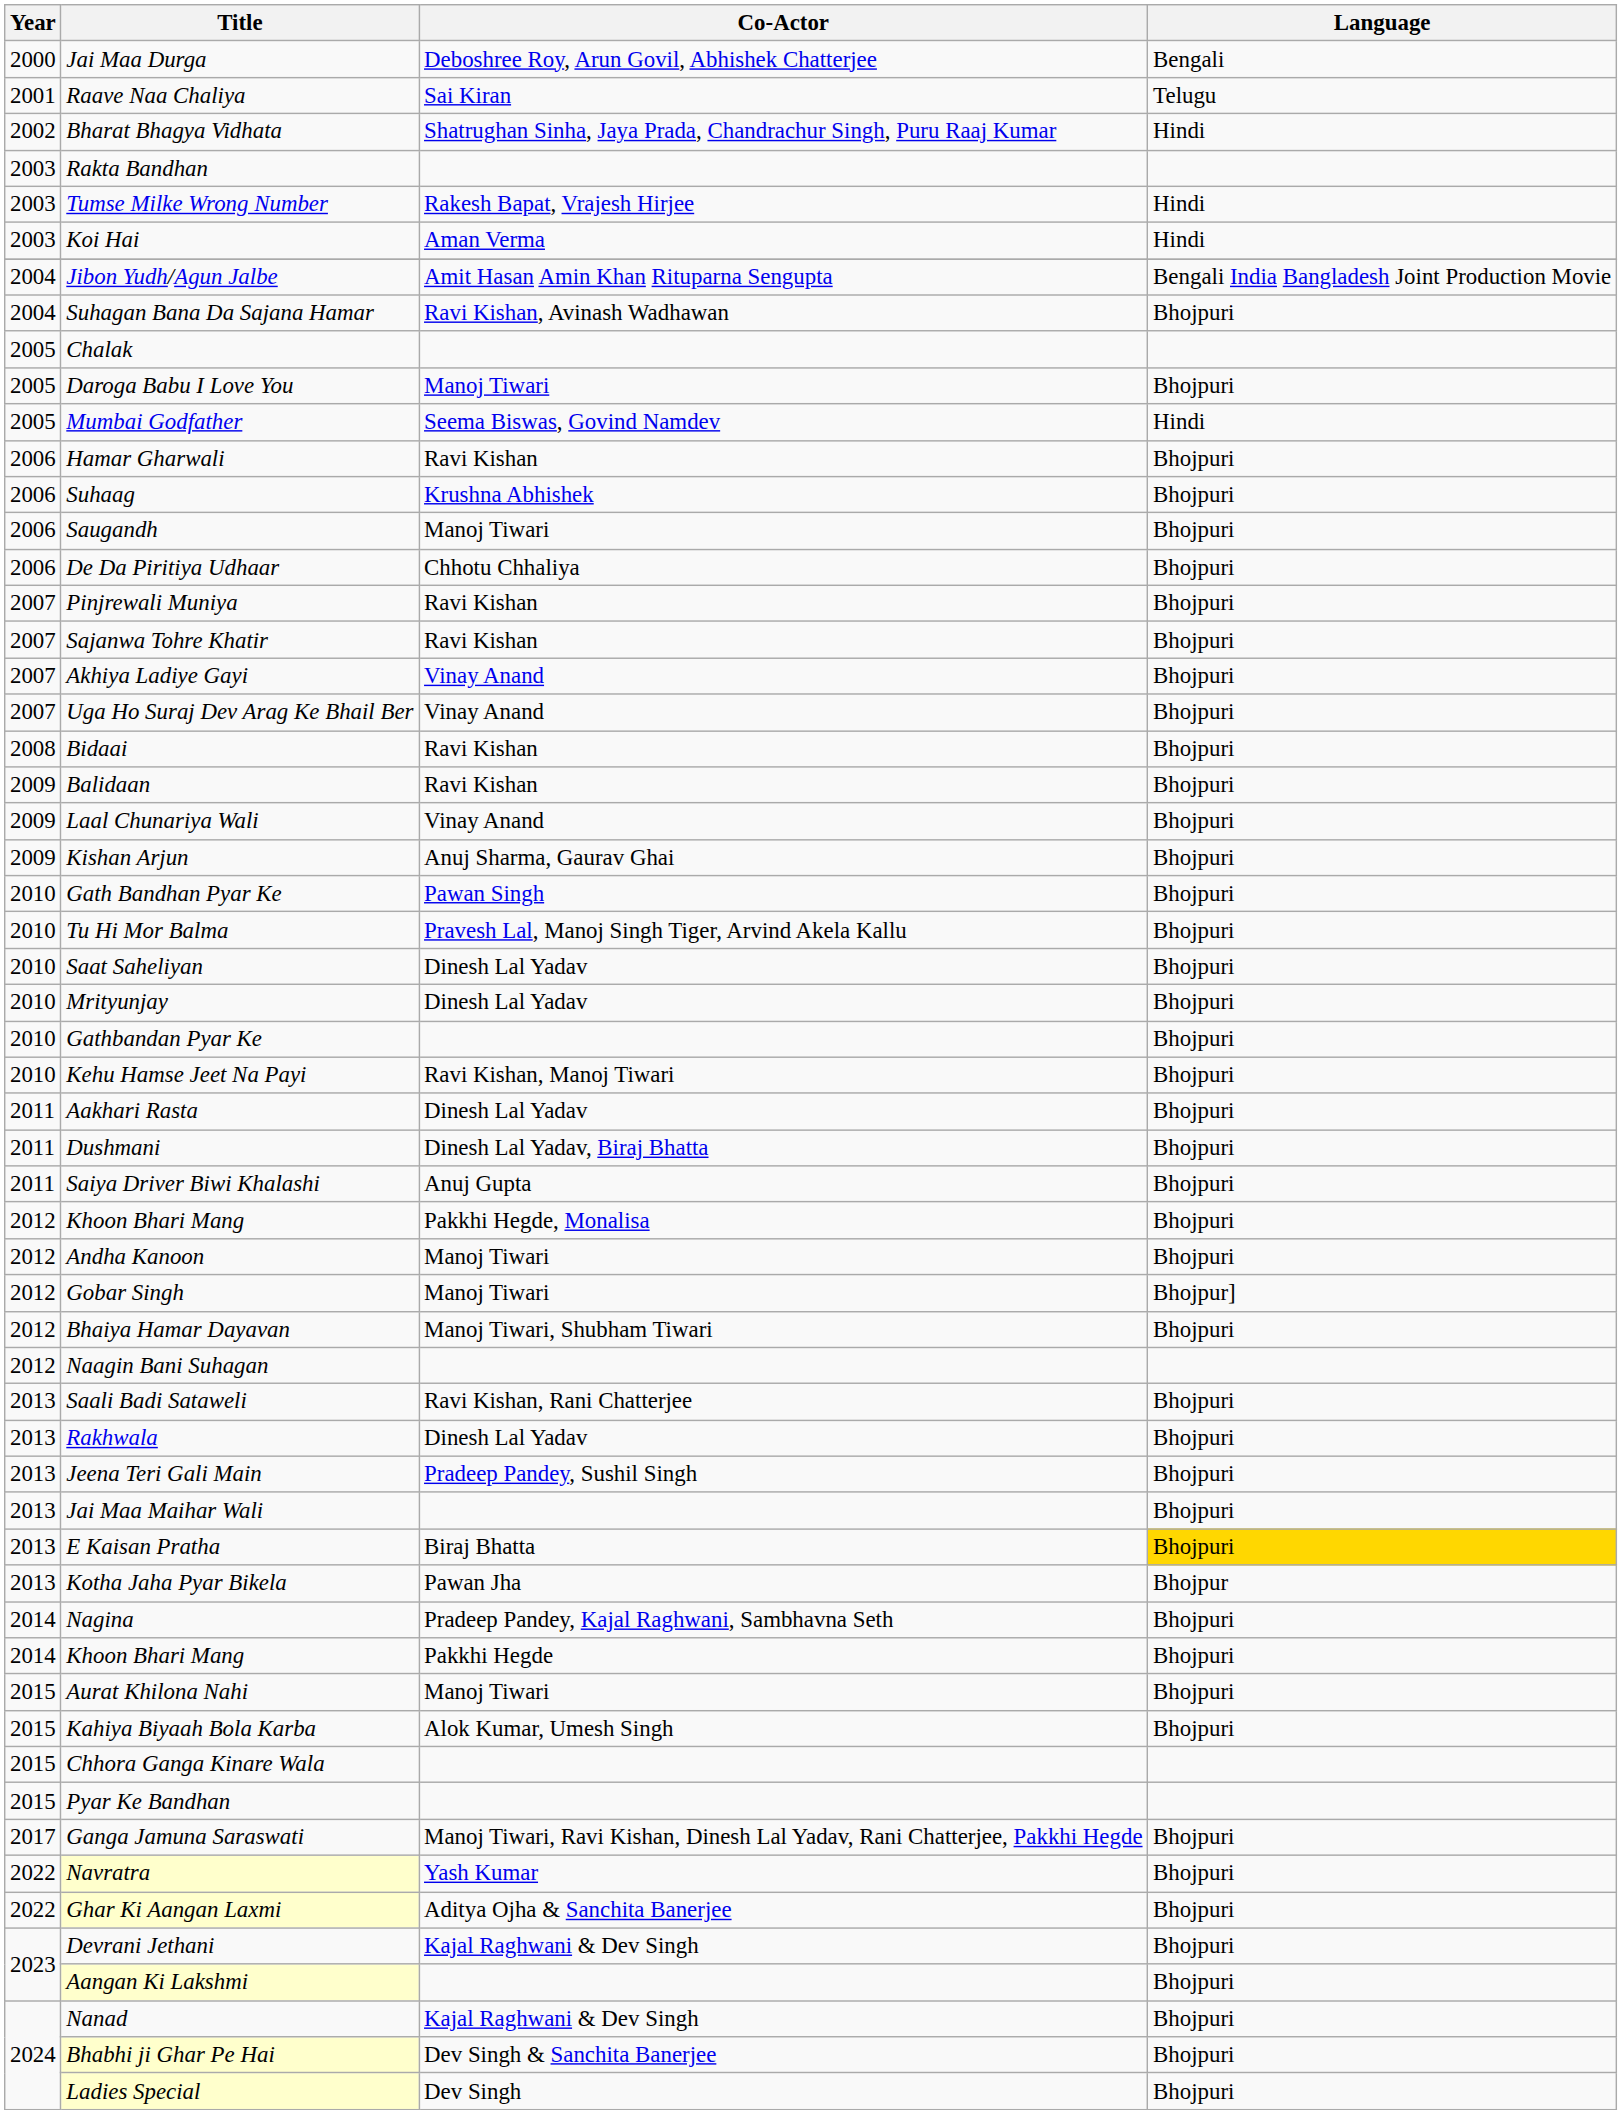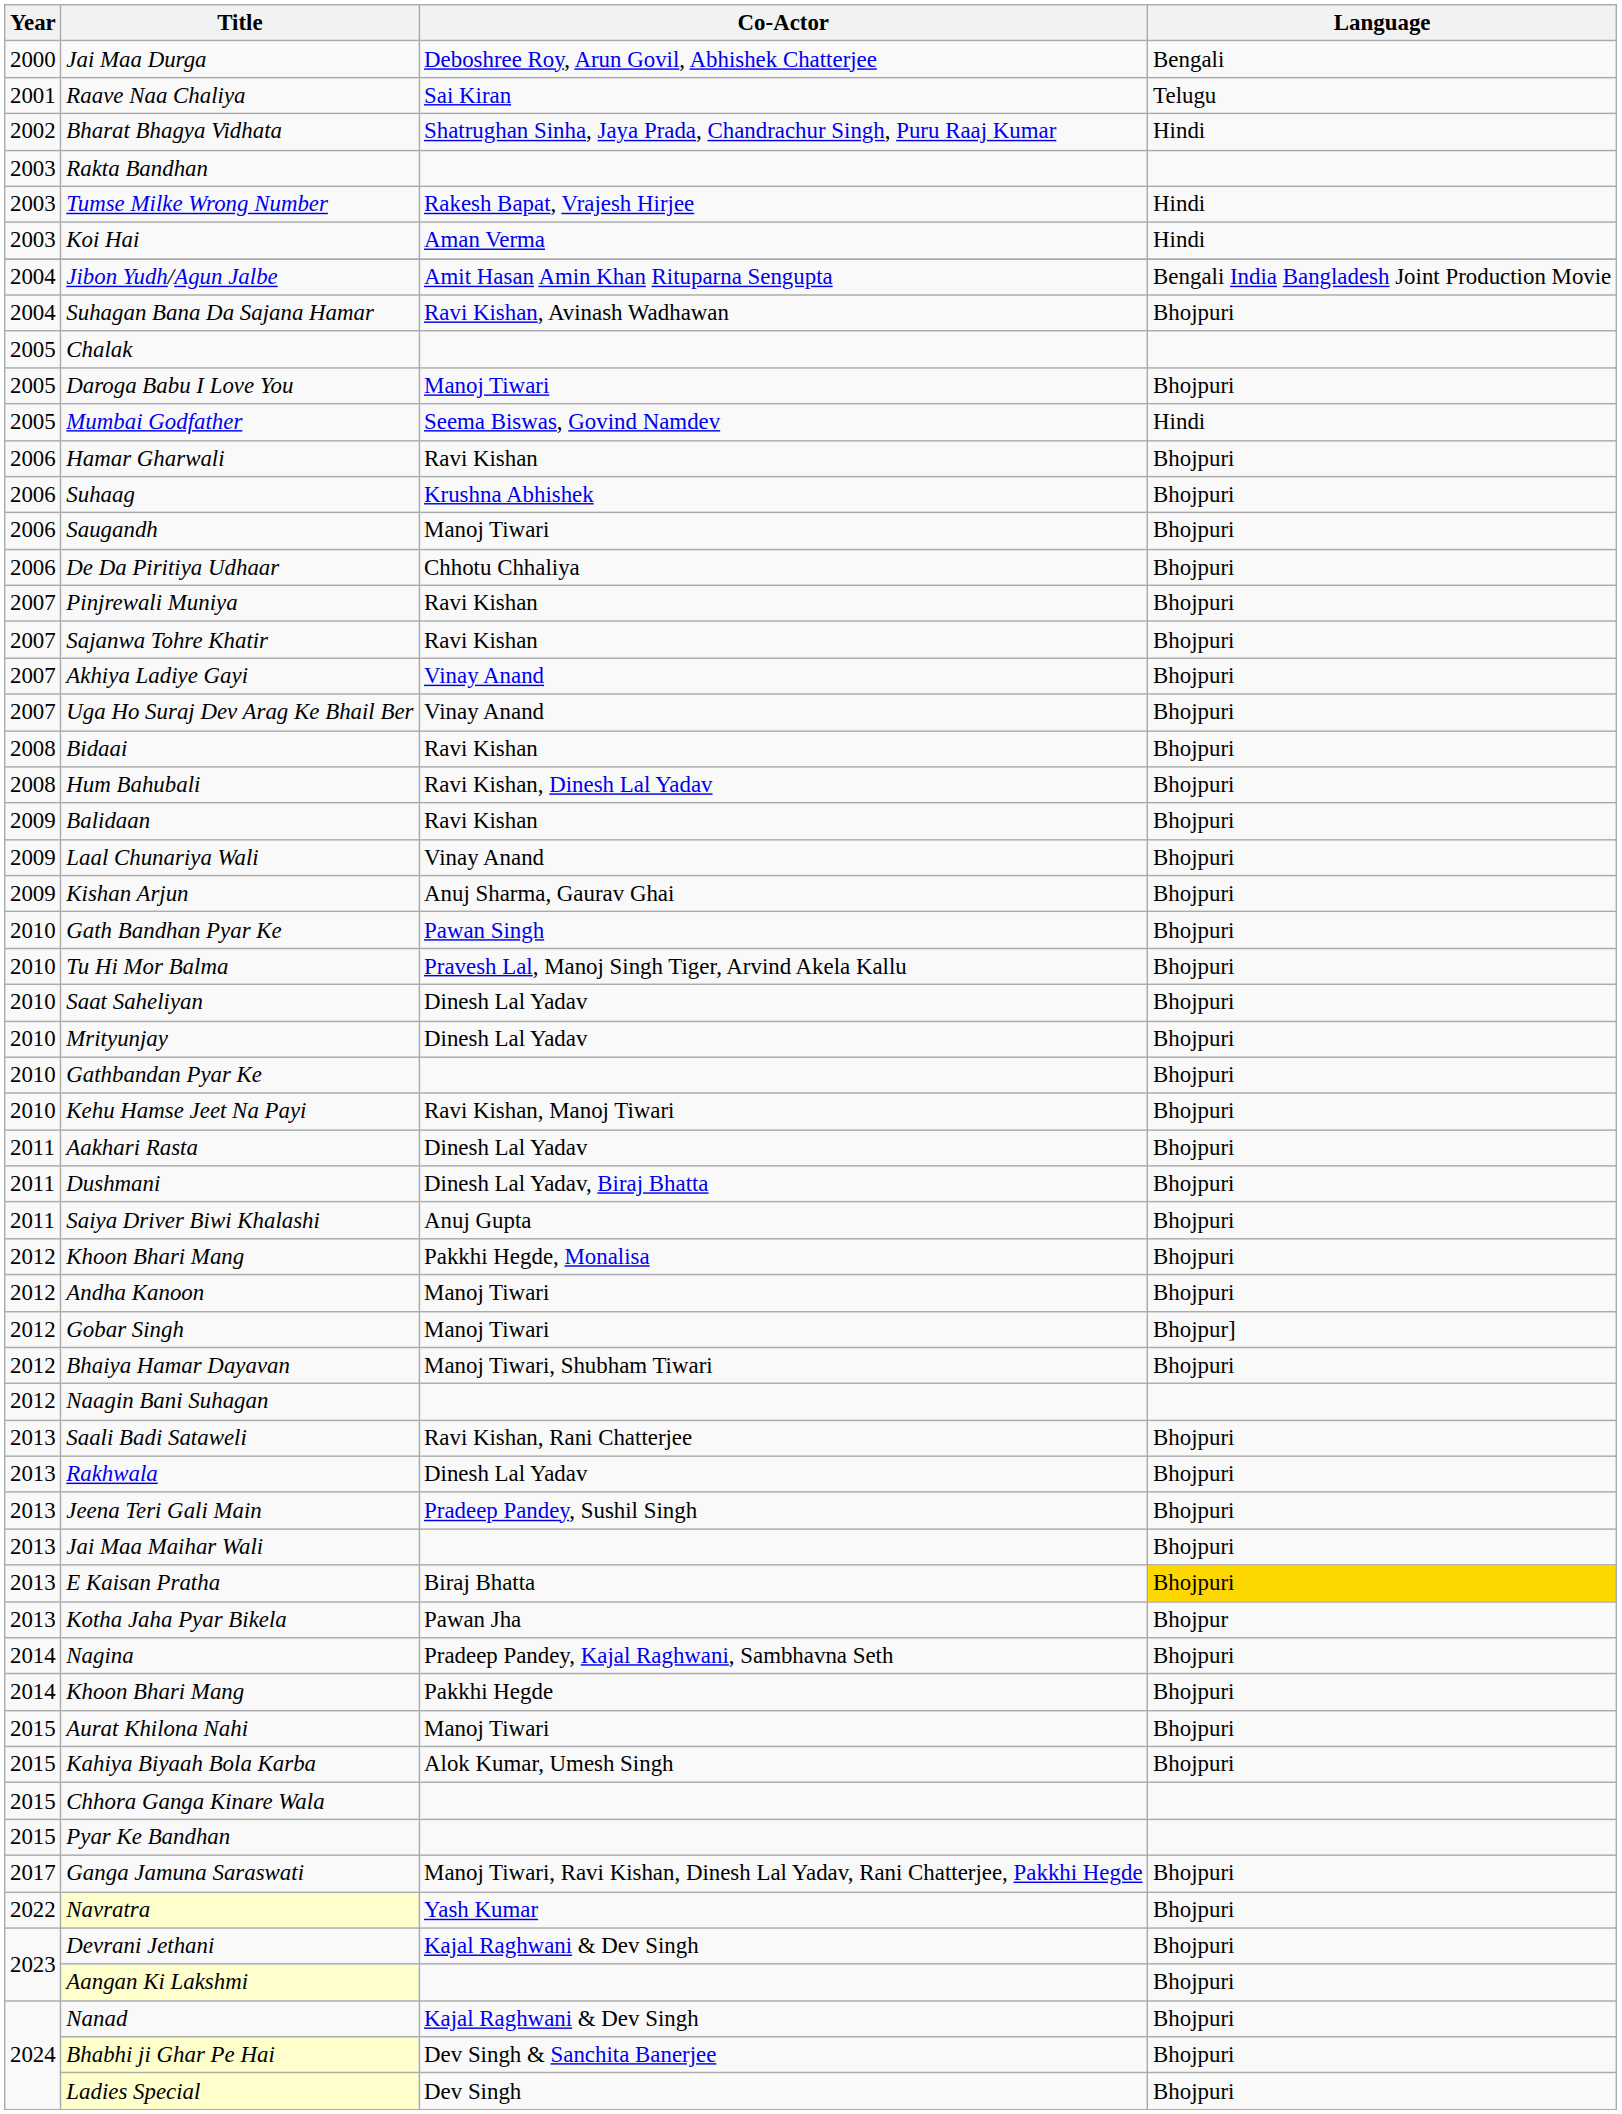+ row: 2008 | Hum Bahubali | Ravi Kishan, Dinesh Lal Yadav | Bhojpuri
- row: 2022 | Ghar Ki Aangan Laxmi | Aditya Ojha & Sanchita Banerjee | Bhojpuri
